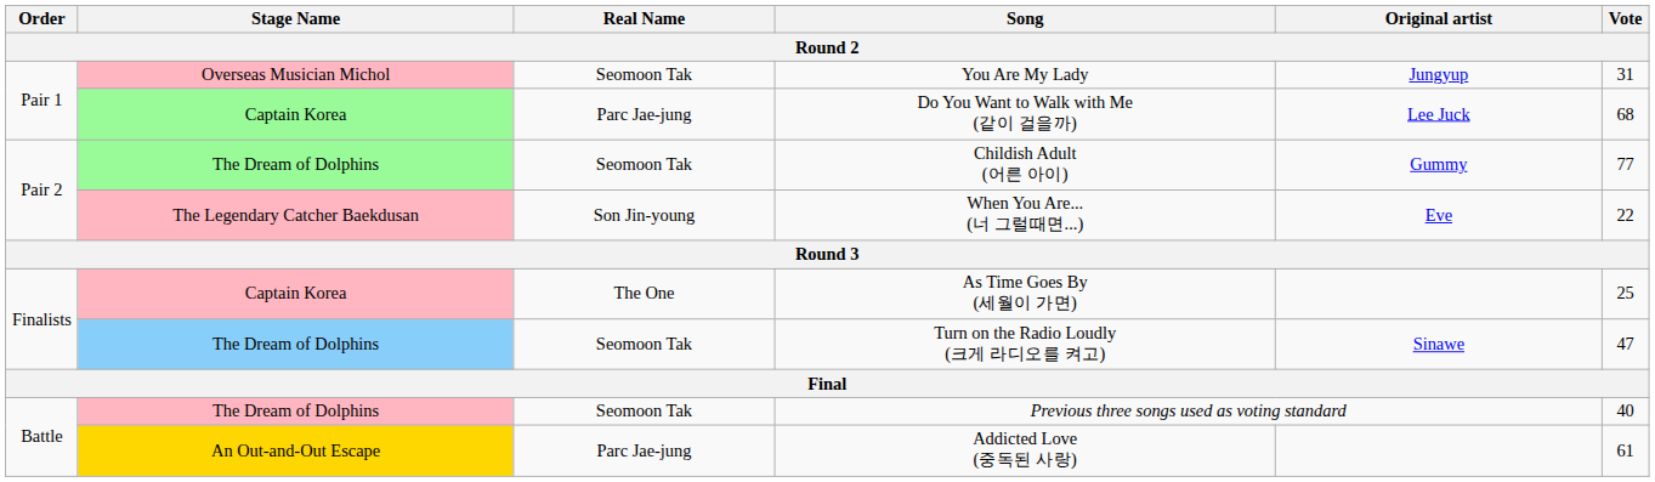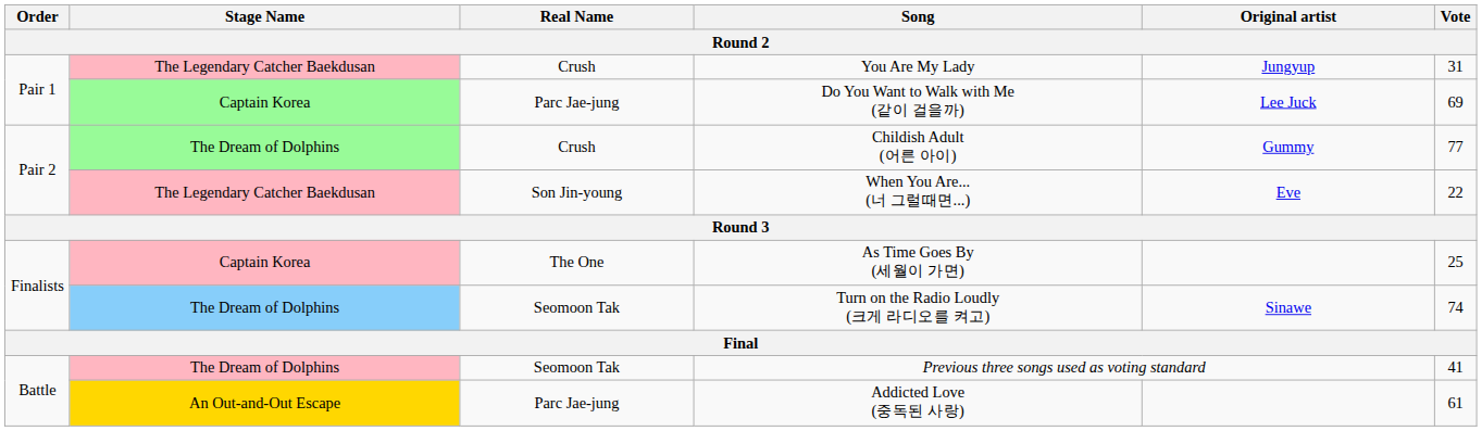You Are My Lady | Stage Name: Overseas Musician Michol -> The Legendary Catcher Baekdusan
You Are My Lady | Real Name: Seomoon Tak -> Crush
Do You Want to Walk with Me (같이 걸을까) | Vote: 68 -> 69
Childish Adult (어른 아이) | Real Name: Seomoon Tak -> Crush
Turn on the Radio Loudly (크게 라디오를 켜고) | Vote: 47 -> 74
Previous three songs used as voting standard | Vote: 40 -> 41
